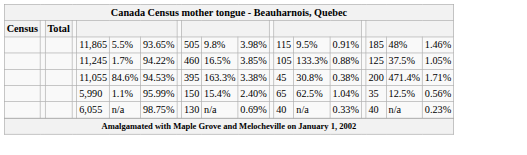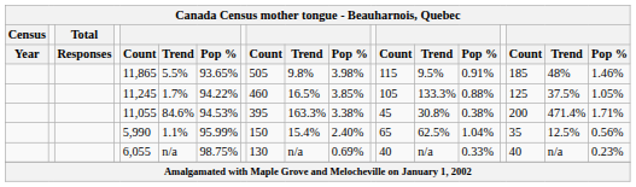+ row: Year | Responses | Count | Trend | Pop % | Count | Trend | Pop % | Count | Trend | Pop % | Count | Trend | Pop %
